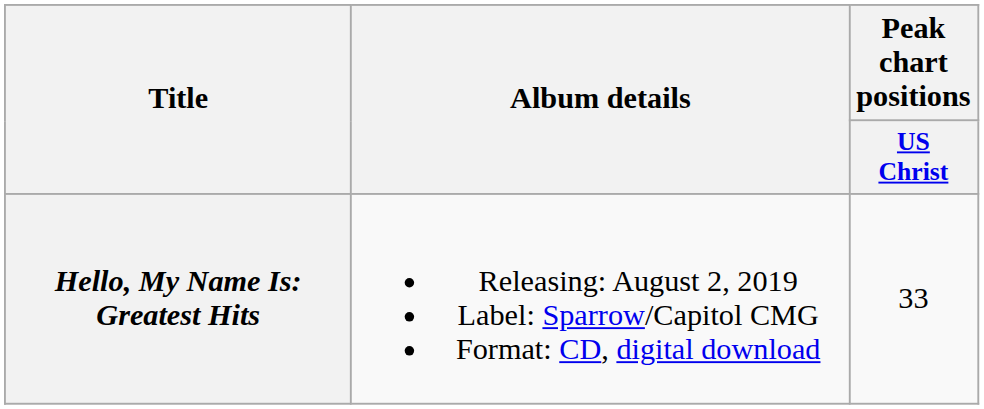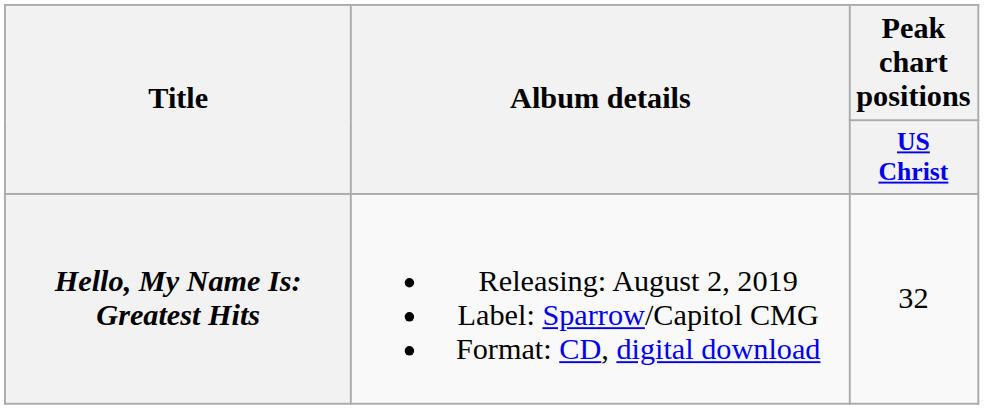Hello, My Name Is: Greatest Hits | Peak chart positions / US Christ: 33 -> 32
